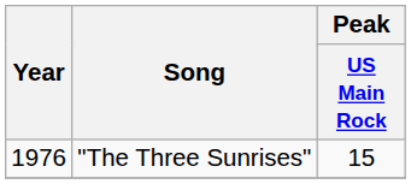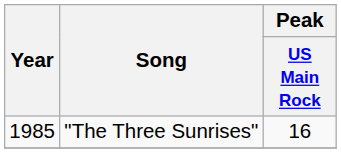"The Three Sunrises" | Year: 1976 -> 1985
"The Three Sunrises" | Peak / US Main Rock: 15 -> 16
